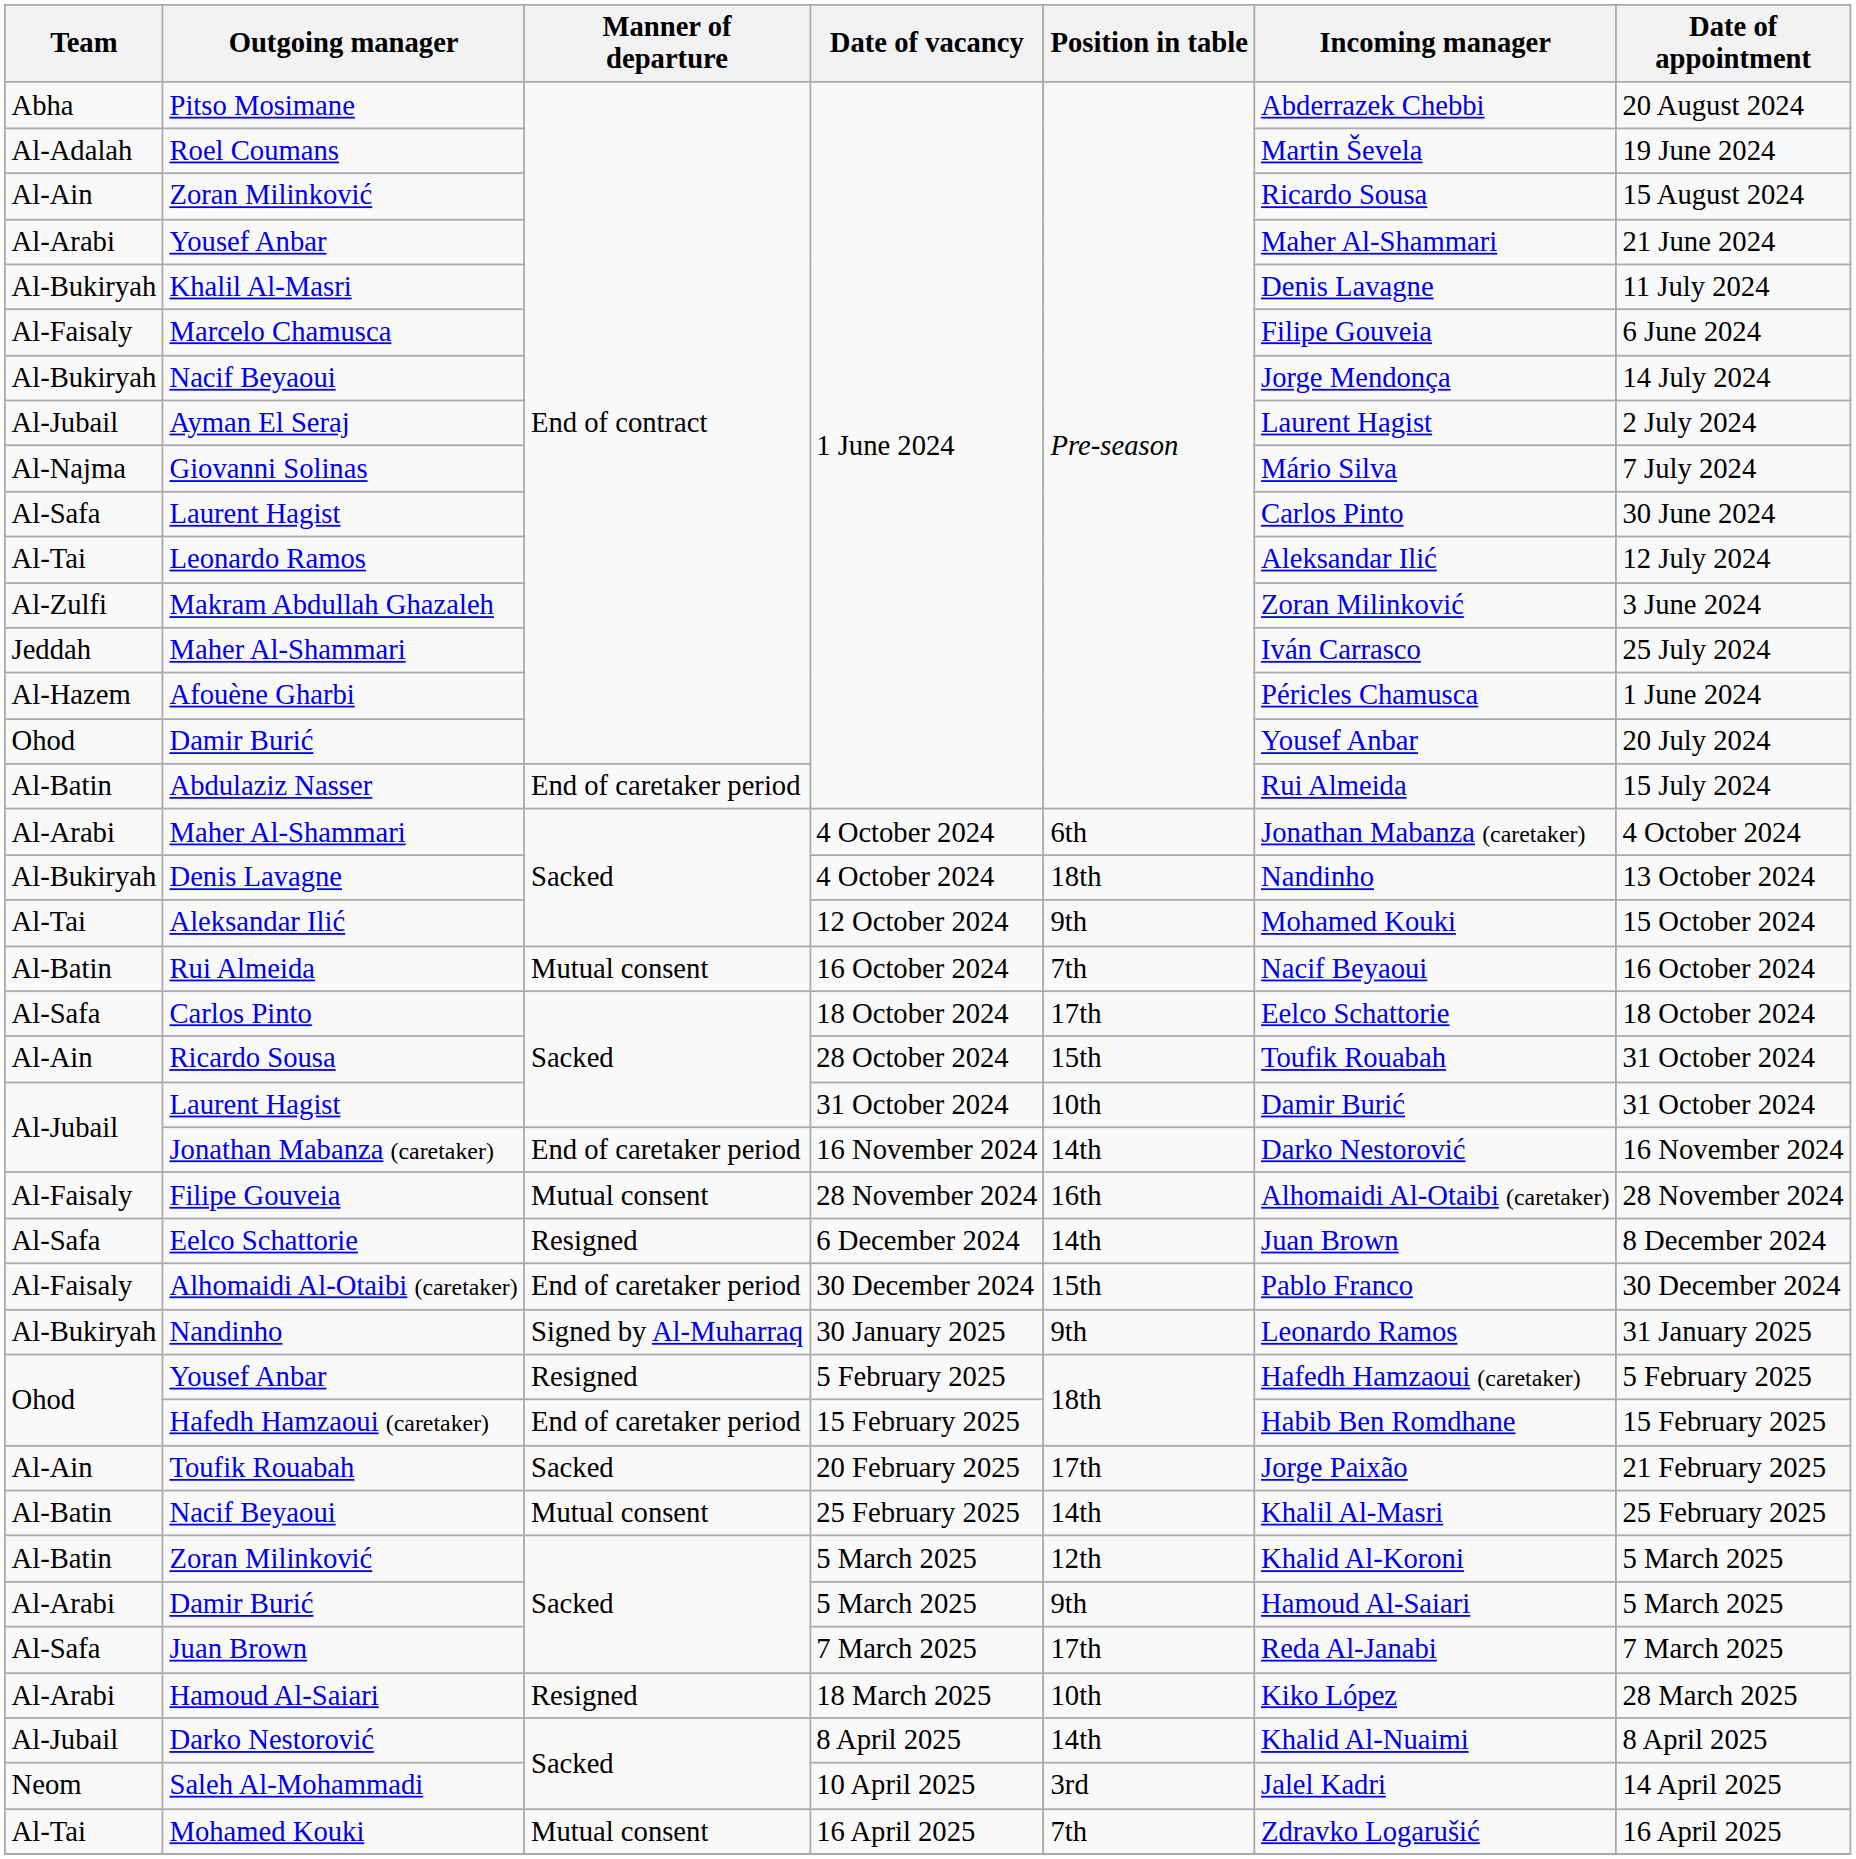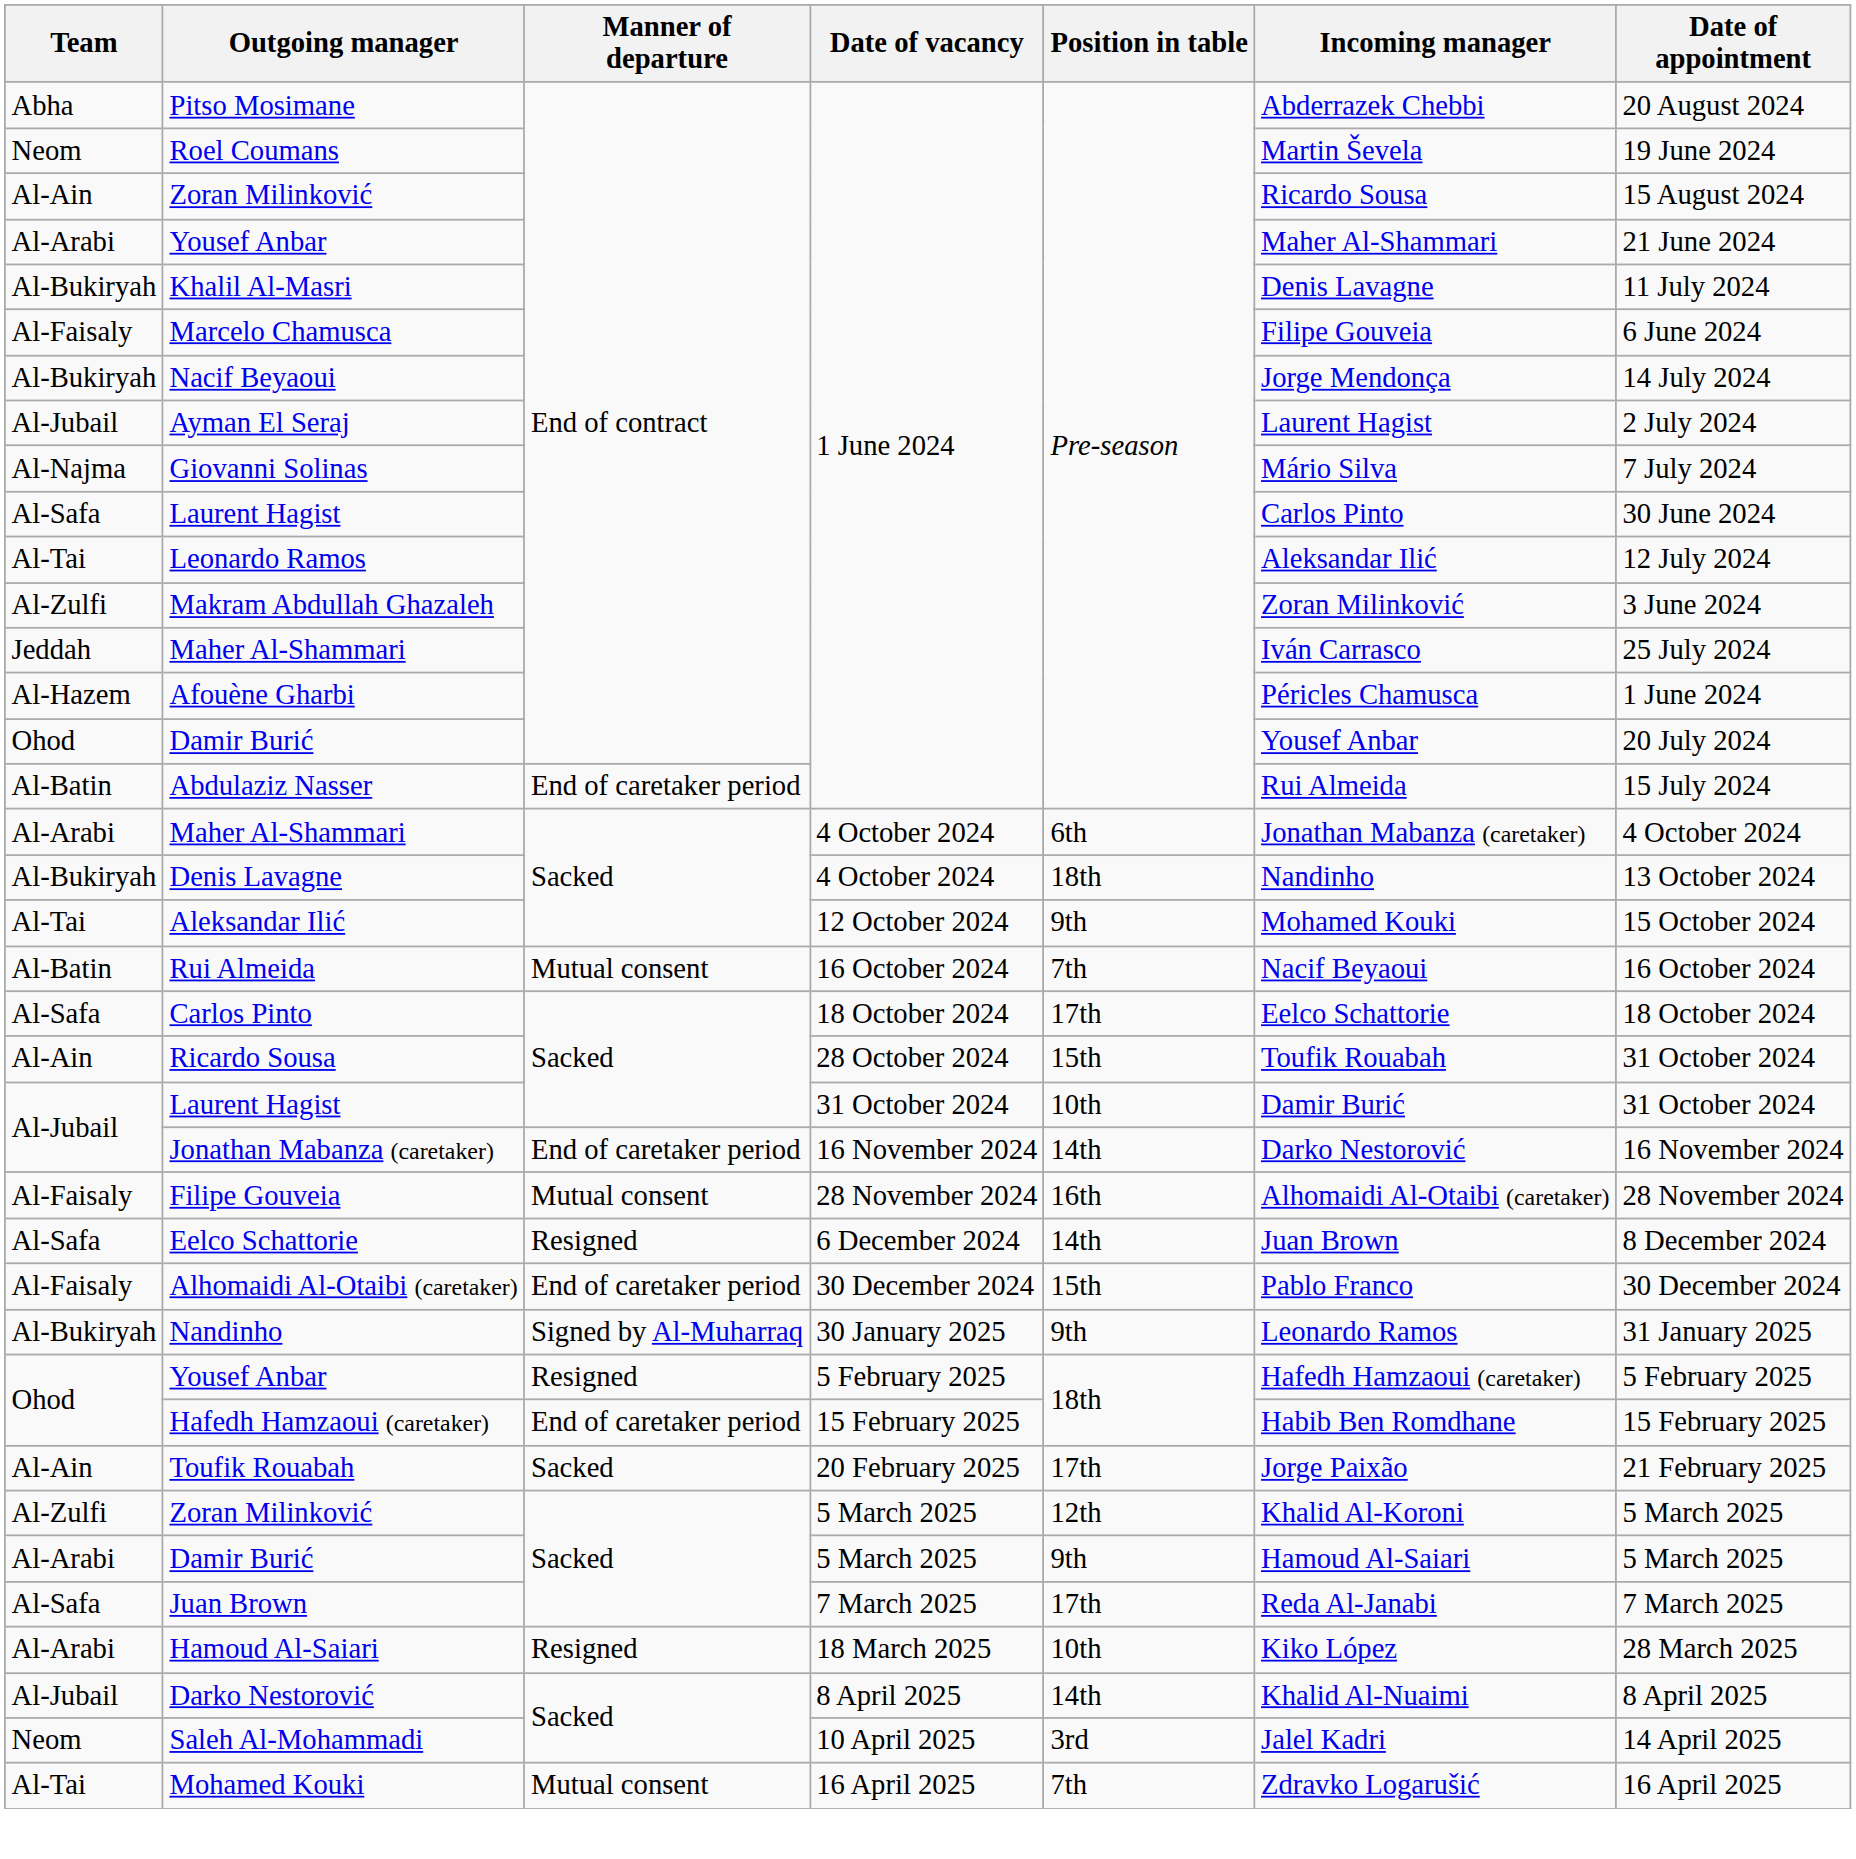Roel Coumans | Team: Al-Adalah -> Neom
- row: Al-Batin | Nacif Beyaoui | Mutual consent | 25 February 2025 | 14th | Khalil Al-Masri | 25 February 2025
Zoran Milinković / 5 March 2025 | Team: Al-Batin -> Al-Zulfi
